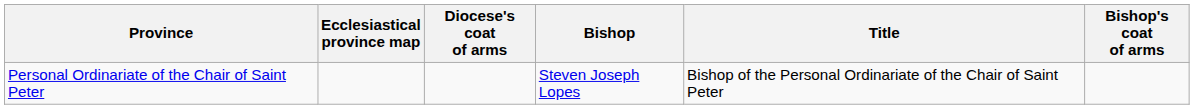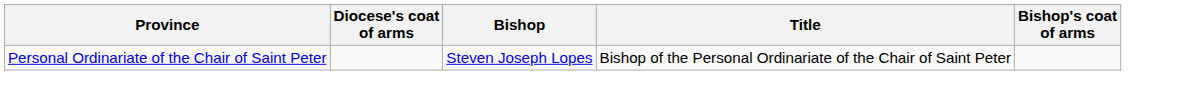- column: Ecclesiastical province map
